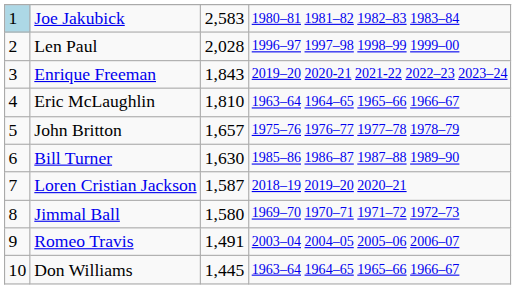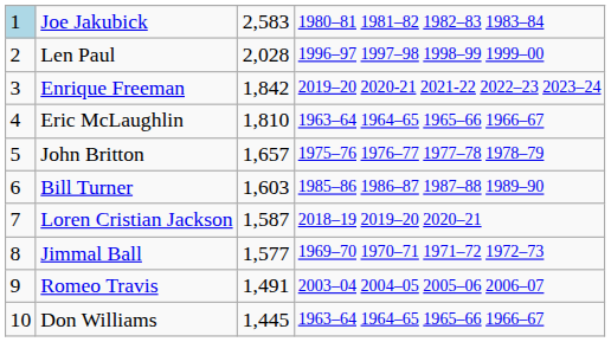Enrique Freeman | column 3: 1,843 -> 1,842
Bill Turner | column 3: 1,630 -> 1,603
Jimmal Ball | column 3: 1,580 -> 1,577
